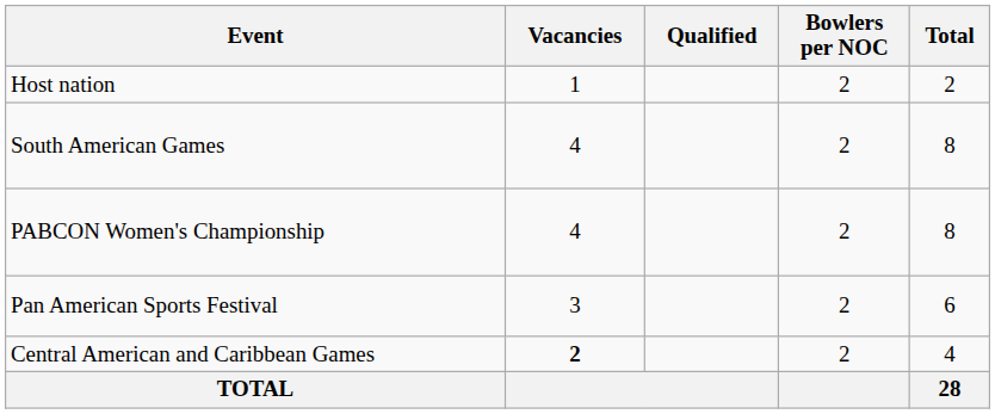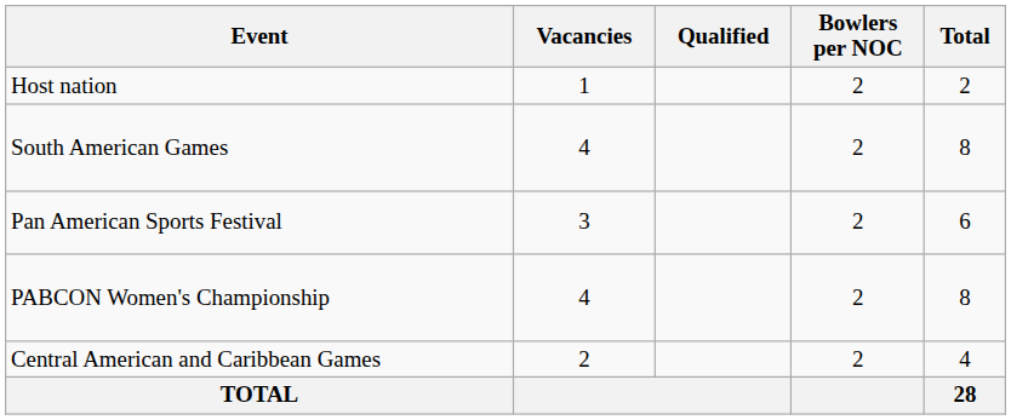rows swapped: Pan American Sports Festival <-> PABCON Women's Championship
Central American and Caribbean Games | Vacancies: bold -> normal
